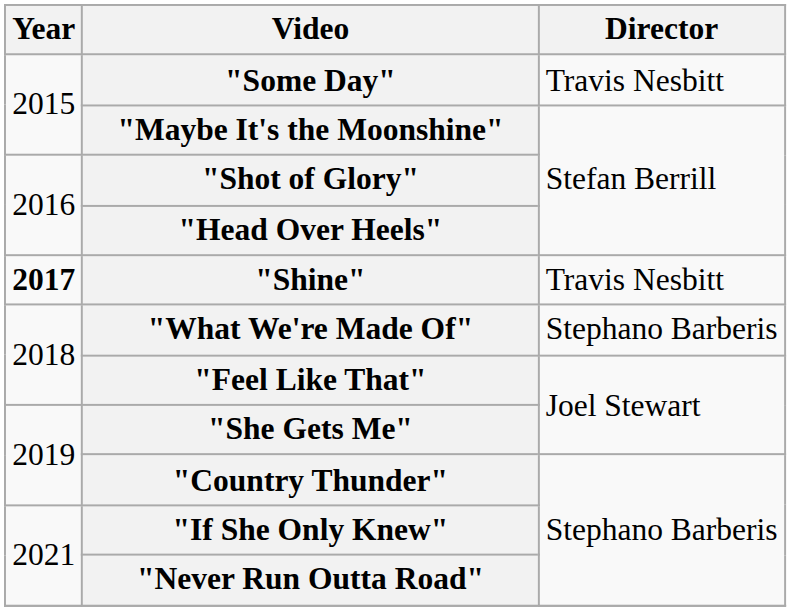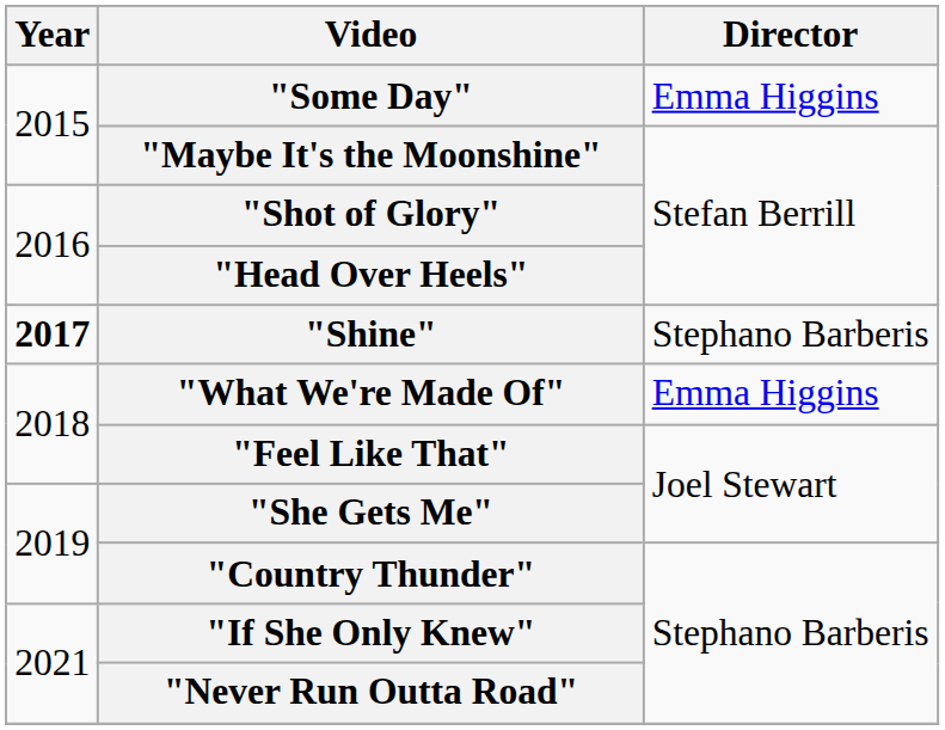"Some Day" | Director: Travis Nesbitt -> Emma Higgins
"Shine" | Director: Travis Nesbitt -> Stephano Barberis
"What We're Made Of" | Director: Stephano Barberis -> Emma Higgins
